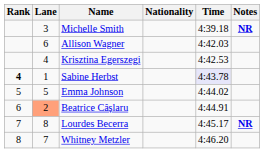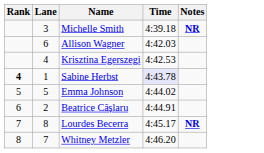- column: Nationality
Beatrice Câșlaru | Lane: lightsalmon background -> no background
